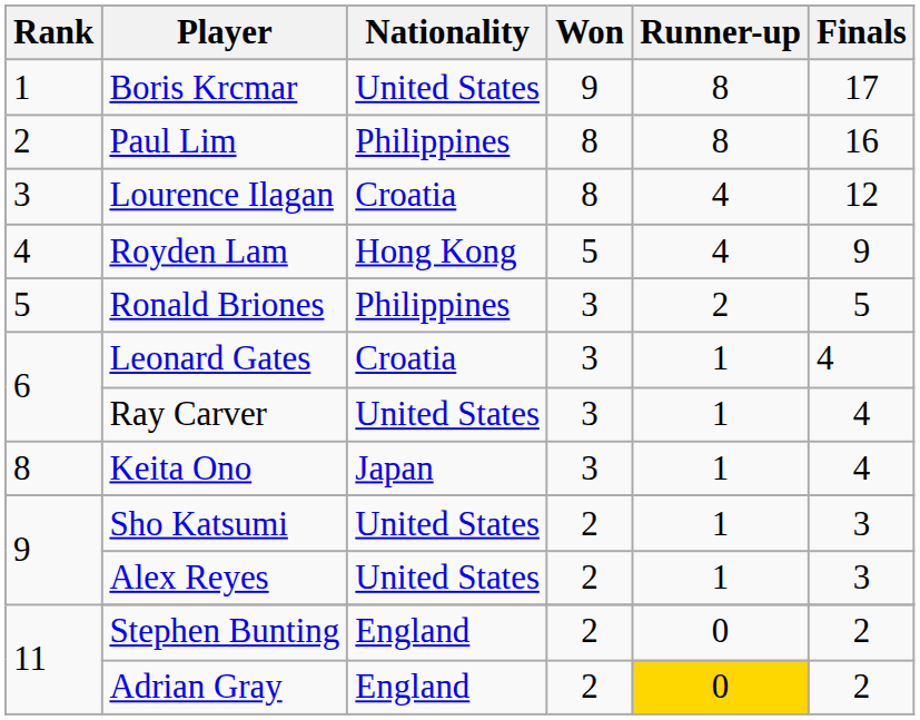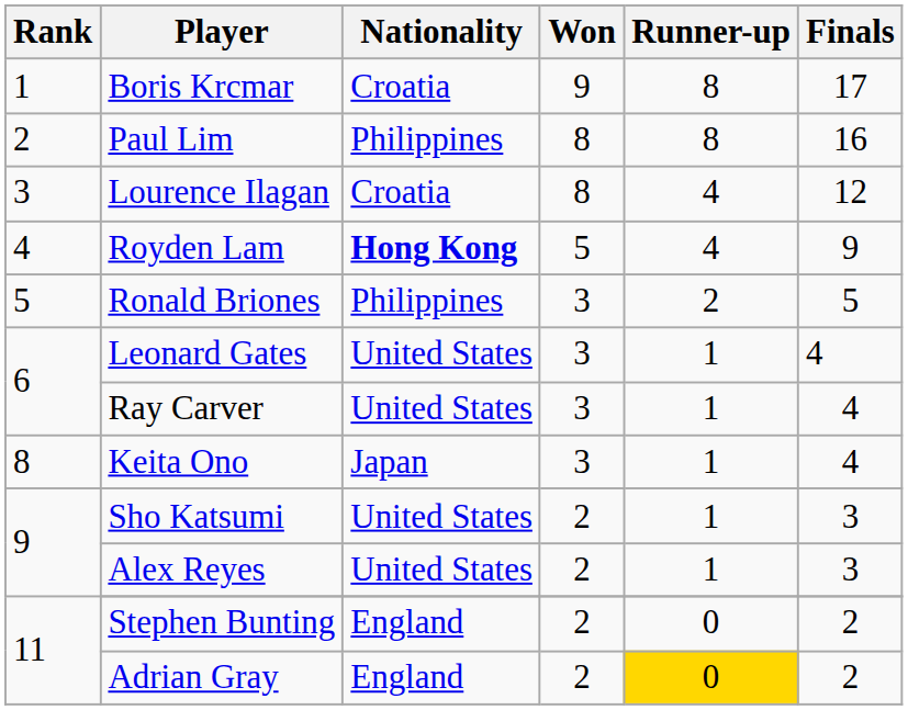Boris Krcmar | Nationality: United States -> Croatia
Royden Lam | Nationality: normal -> bold
Leonard Gates | Nationality: Croatia -> United States
